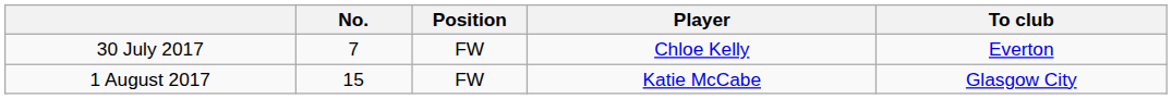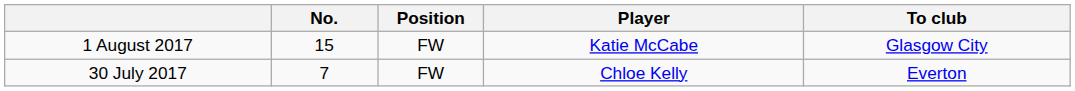rows swapped: 1 August 2017 <-> 30 July 2017
